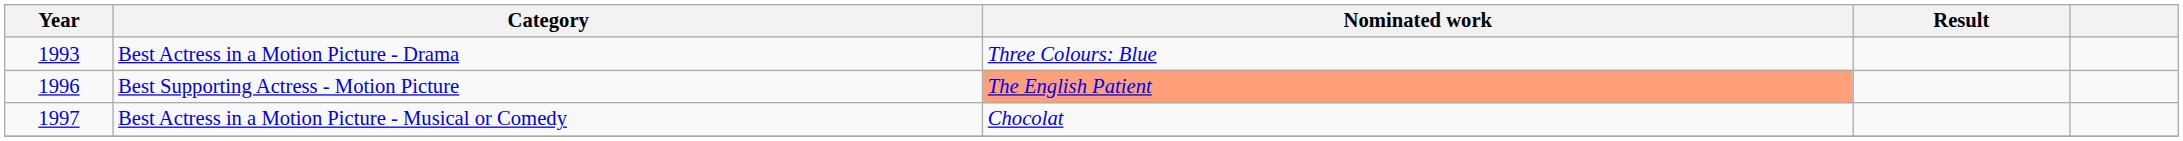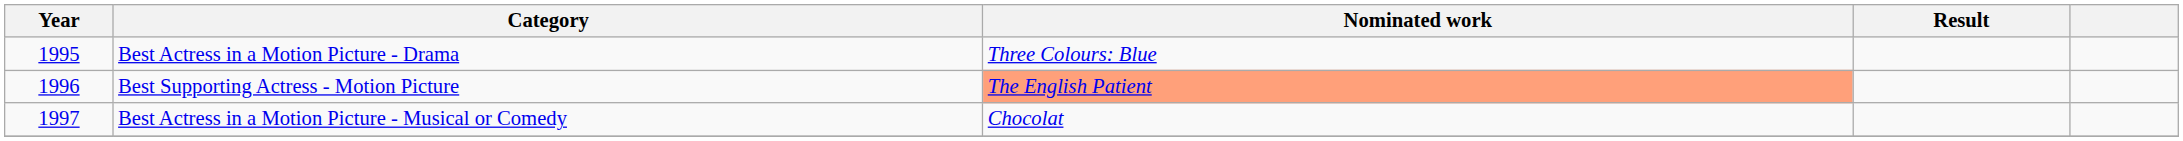Best Actress in a Motion Picture - Drama | Year: 1993 -> 1995
